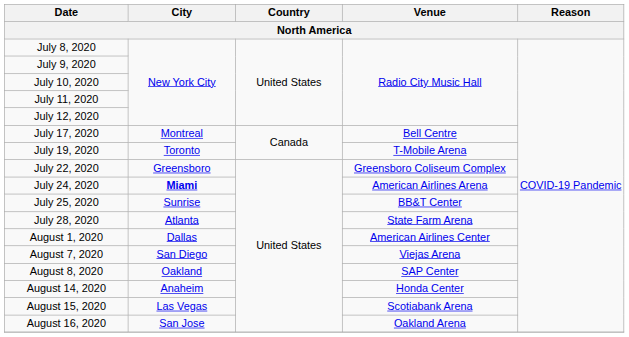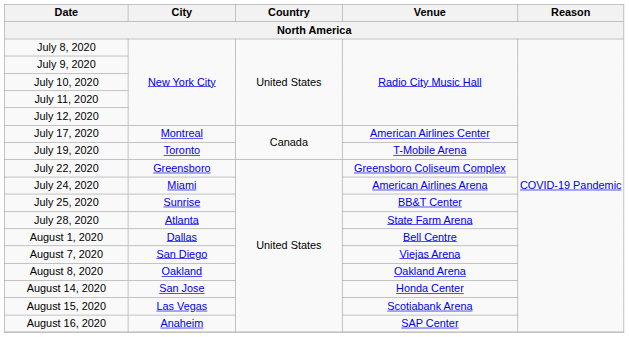July 17, 2020 | Venue: Bell Centre -> American Airlines Center
July 24, 2020 | City: bold -> normal
August 1, 2020 | Venue: American Airlines Center -> Bell Centre
August 8, 2020 | Venue: SAP Center -> Oakland Arena
August 14, 2020 | City: Anaheim -> San Jose
August 16, 2020 | City: San Jose -> Anaheim
August 16, 2020 | Venue: Oakland Arena -> SAP Center
